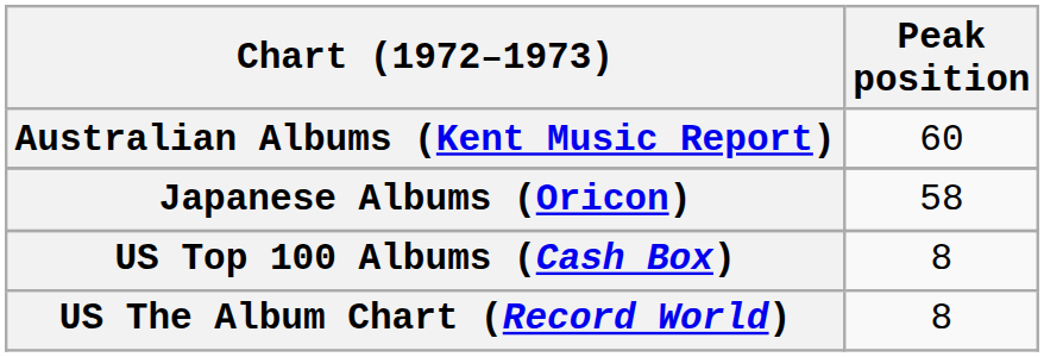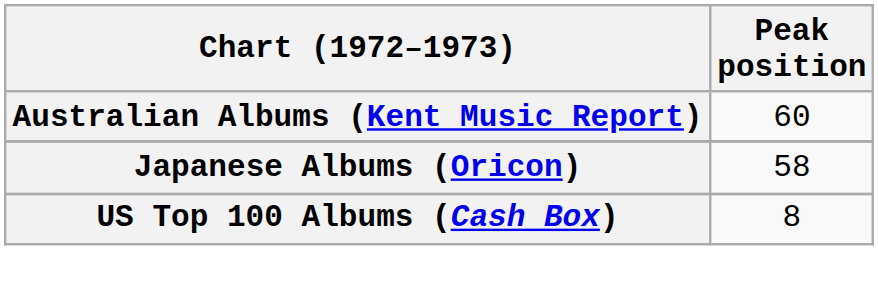- row: US The Album Chart (Record World) | 8
